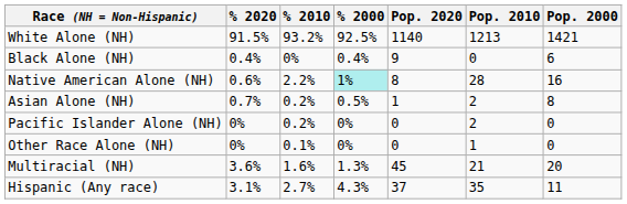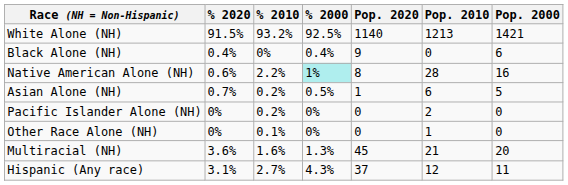Asian Alone (NH) | Pop. 2010: 2 -> 6
Asian Alone (NH) | Pop. 2000: 8 -> 5
Hispanic (Any race) | Pop. 2010: 35 -> 12
